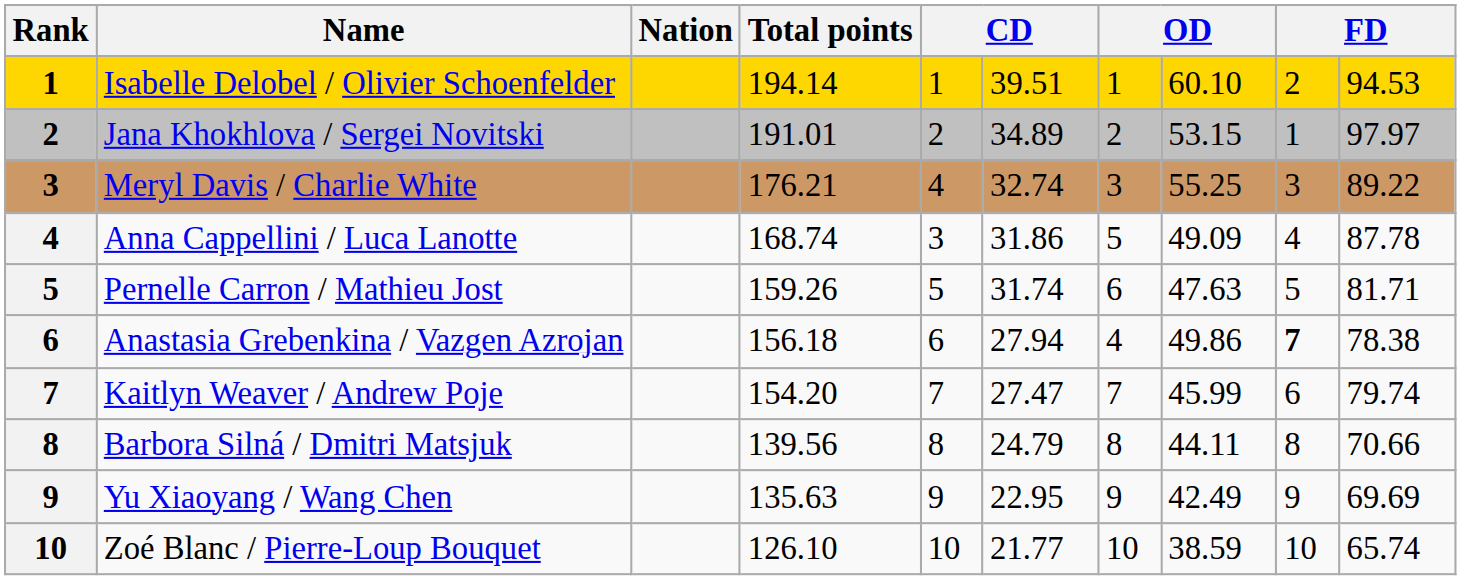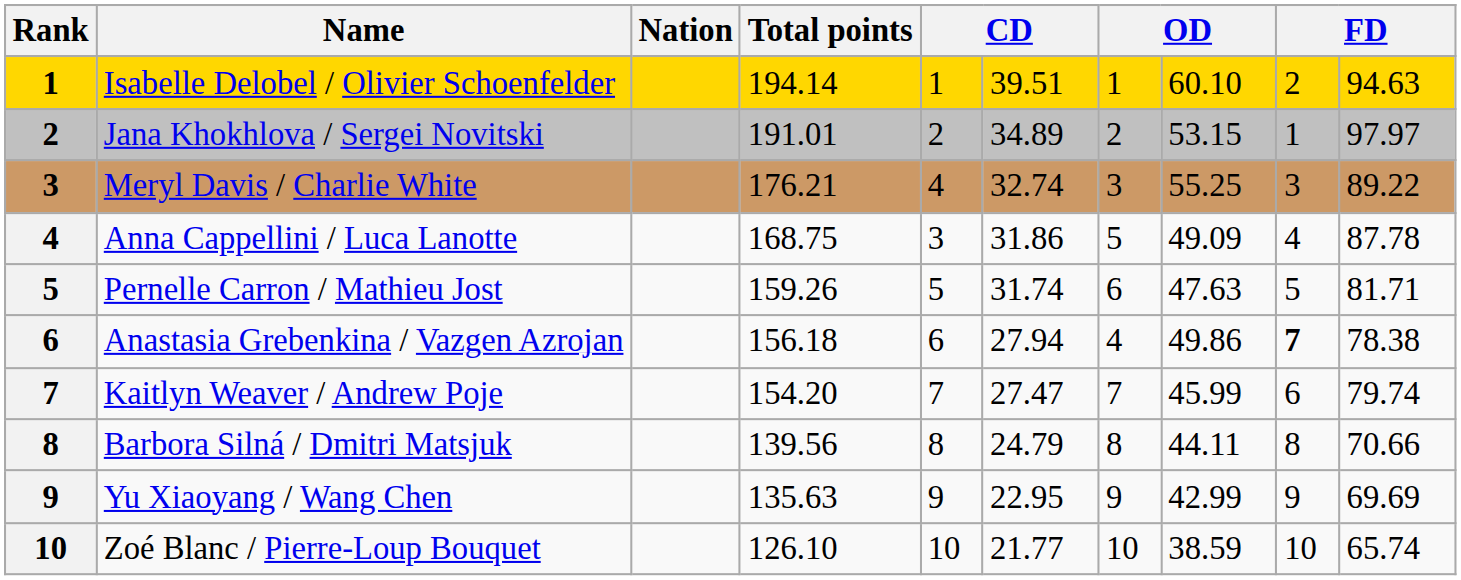Isabelle Delobel / Olivier Schoenfelder | column 10: 94.53 -> 94.63
Anna Cappellini / Luca Lanotte | Total points: 168.74 -> 168.75
Yu Xiaoyang / Wang Chen | column 8: 42.49 -> 42.99
